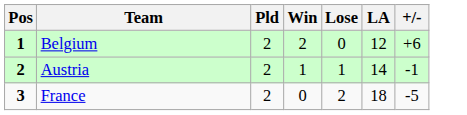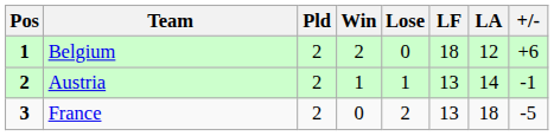+ column: LF | 18 | 13 | 13
